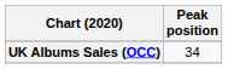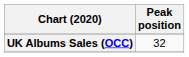UK Albums Sales (OCC) | Peak position: 34 -> 32
